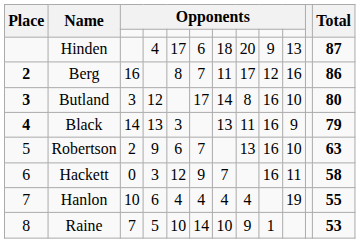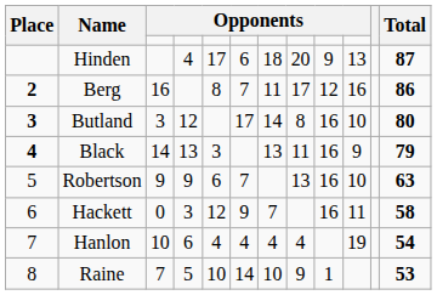Robertson | column 3: 2 -> 9
Hanlon | Total: 55 -> 54
